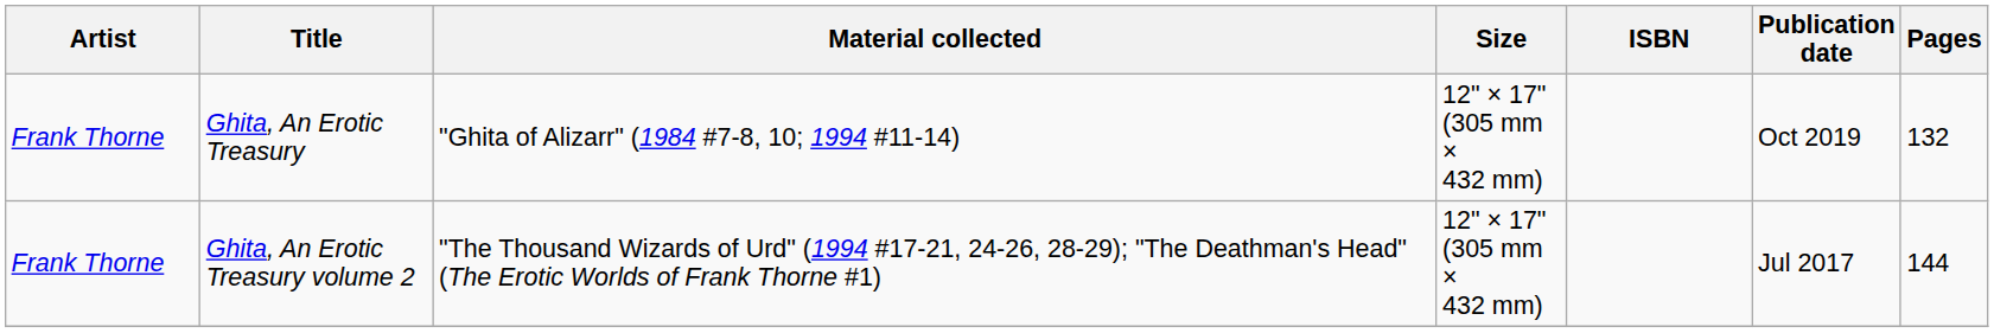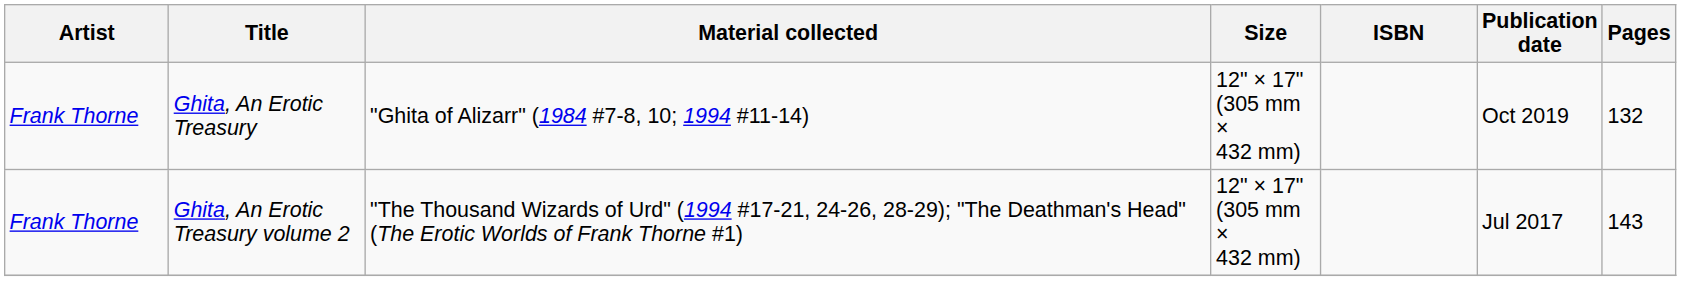Ghita, An Erotic Treasury volume 2 | Pages: 144 -> 143
